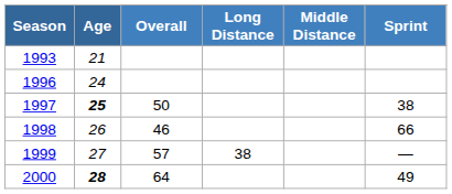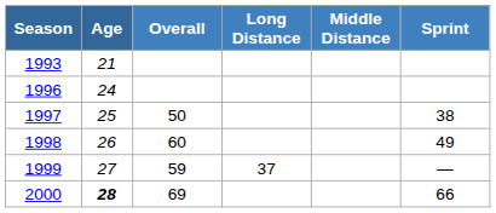1997 | Age: bold -> normal
1998 | Overall: 46 -> 60
1998 | Sprint: 66 -> 49
1999 | Overall: 57 -> 59
1999 | Long Distance: 38 -> 37
2000 | Overall: 64 -> 69
2000 | Sprint: 49 -> 66
